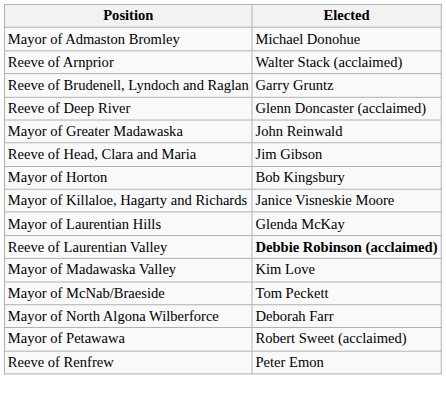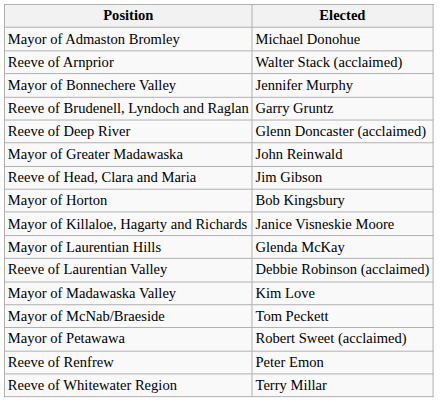+ row: Mayor of Bonnechere Valley | Jennifer Murphy
Reeve of Laurentian Valley | Elected: bold -> normal
- row: Mayor of North Algona Wilberforce | Deborah Farr
+ row: Reeve of Whitewater Region | Terry Millar
